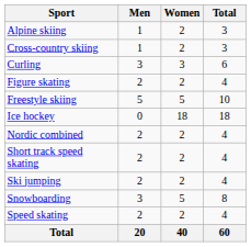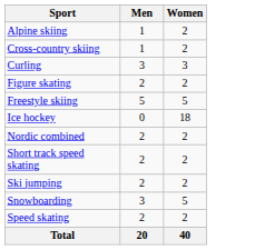- column: Total | 3 | 3 | 6 | 4 | 10 | 18 | 4 | 4 | 4 | 8 | 4 | 60
